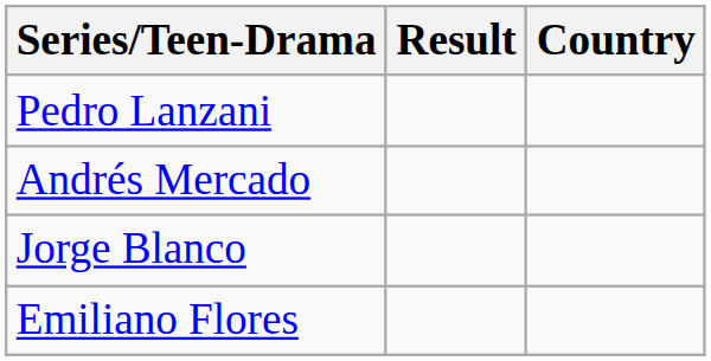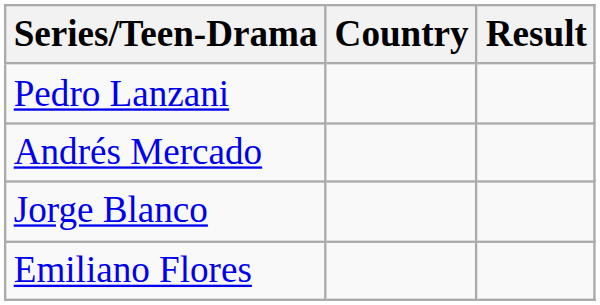columns swapped: Result <-> Country
